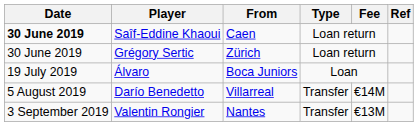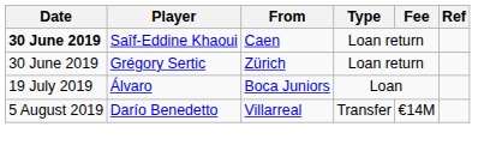- row: 3 September 2019 | Valentin Rongier | Nantes | Transfer | €13M
